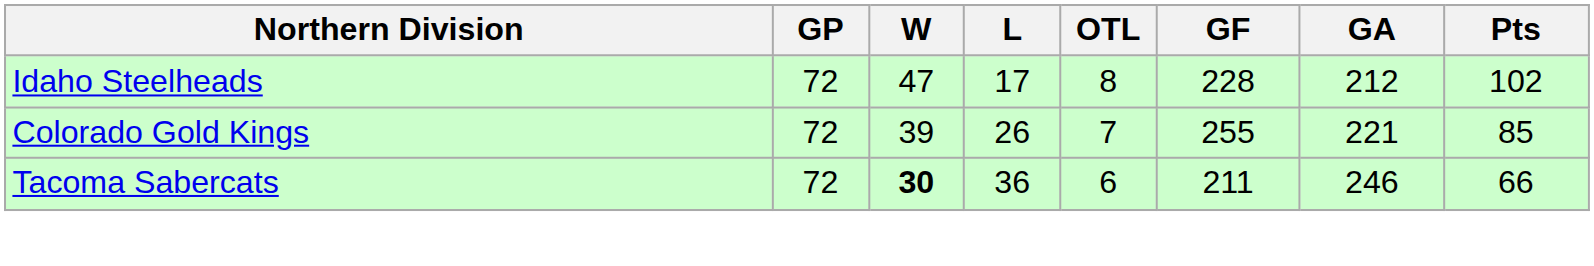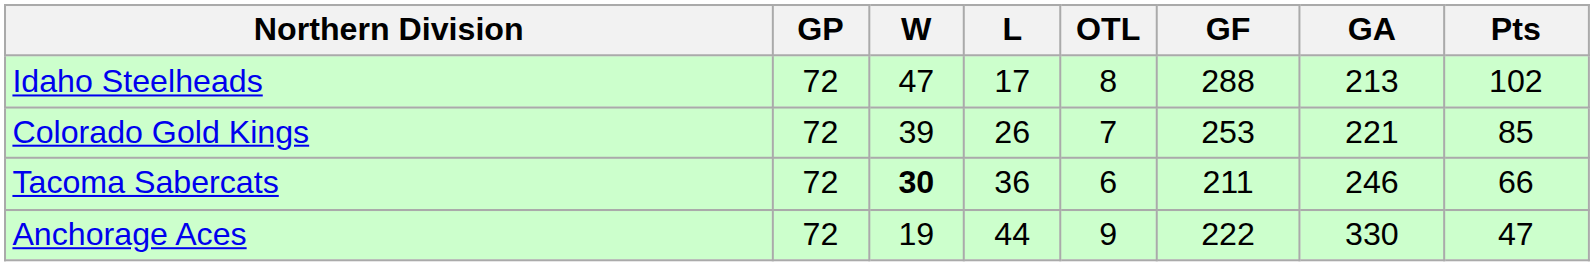Idaho Steelheads | GF: 228 -> 288
Idaho Steelheads | GA: 212 -> 213
Colorado Gold Kings | GF: 255 -> 253
+ row: Anchorage Aces | 72 | 19 | 44 | 9 | 222 | 330 | 47
